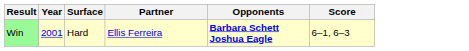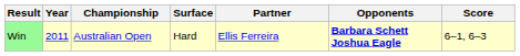+ column: Championship | Australian Open
Win | Year: 2001 -> 2011
